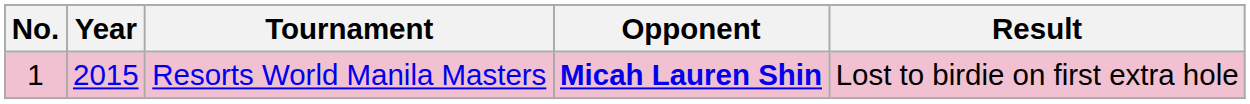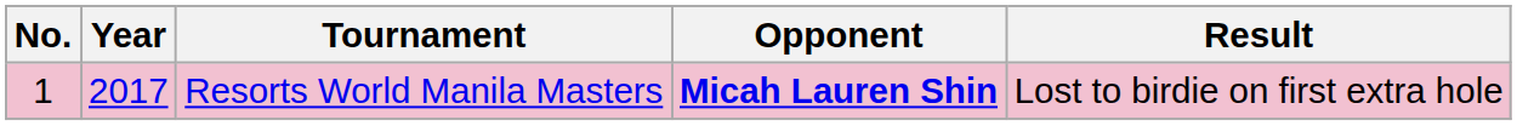Resorts World Manila Masters | Year: 2015 -> 2017
